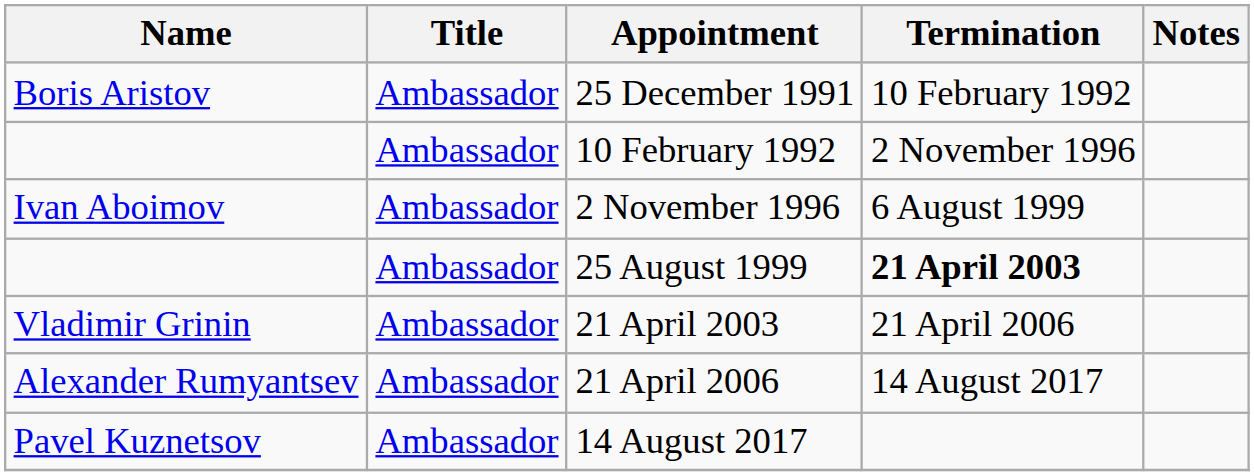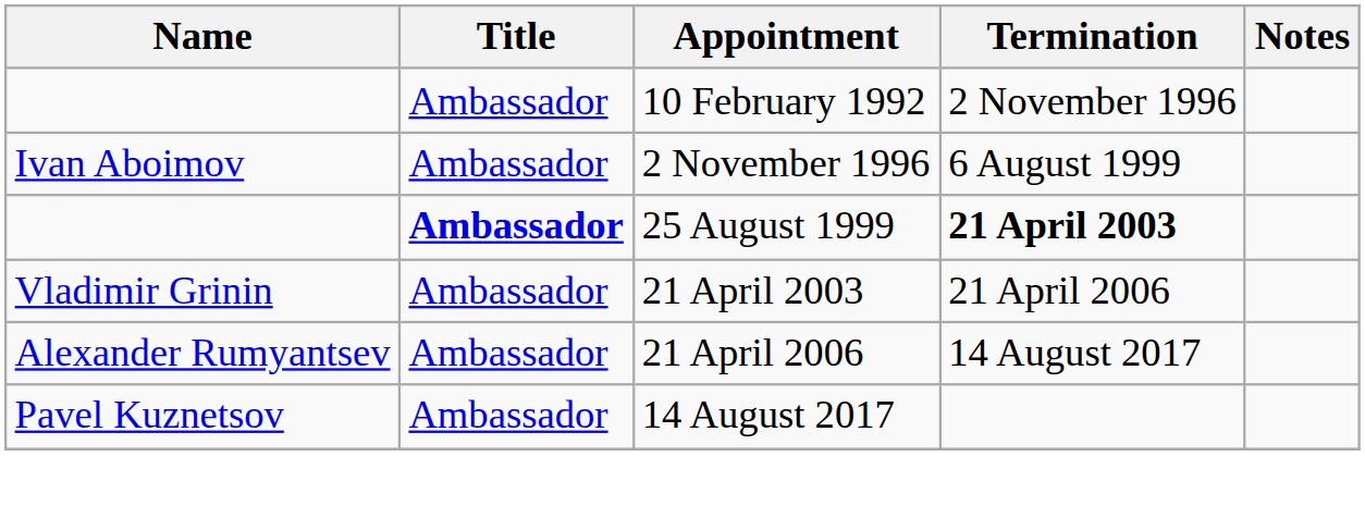- row: Boris Aristov | Ambassador | 25 December 1991 | 10 February 1992
25 August 1999 | Title: normal -> bold
